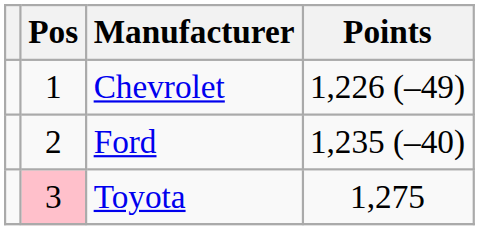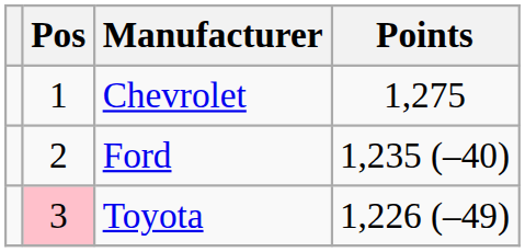Chevrolet | Points: 1,226 (–49) -> 1,275
Toyota | Points: 1,275 -> 1,226 (–49)
